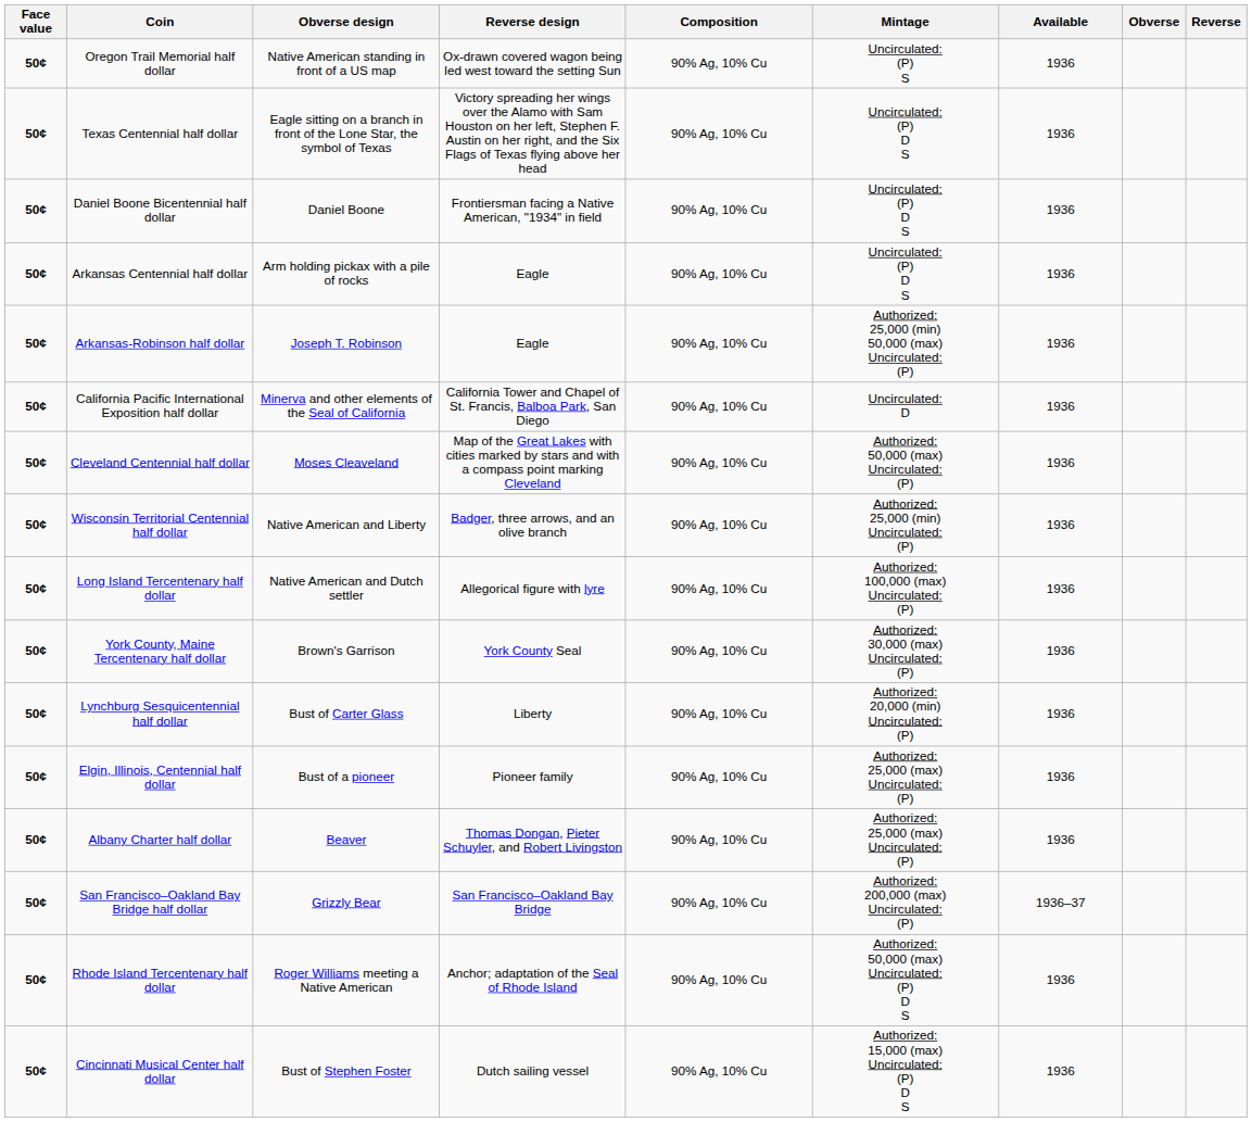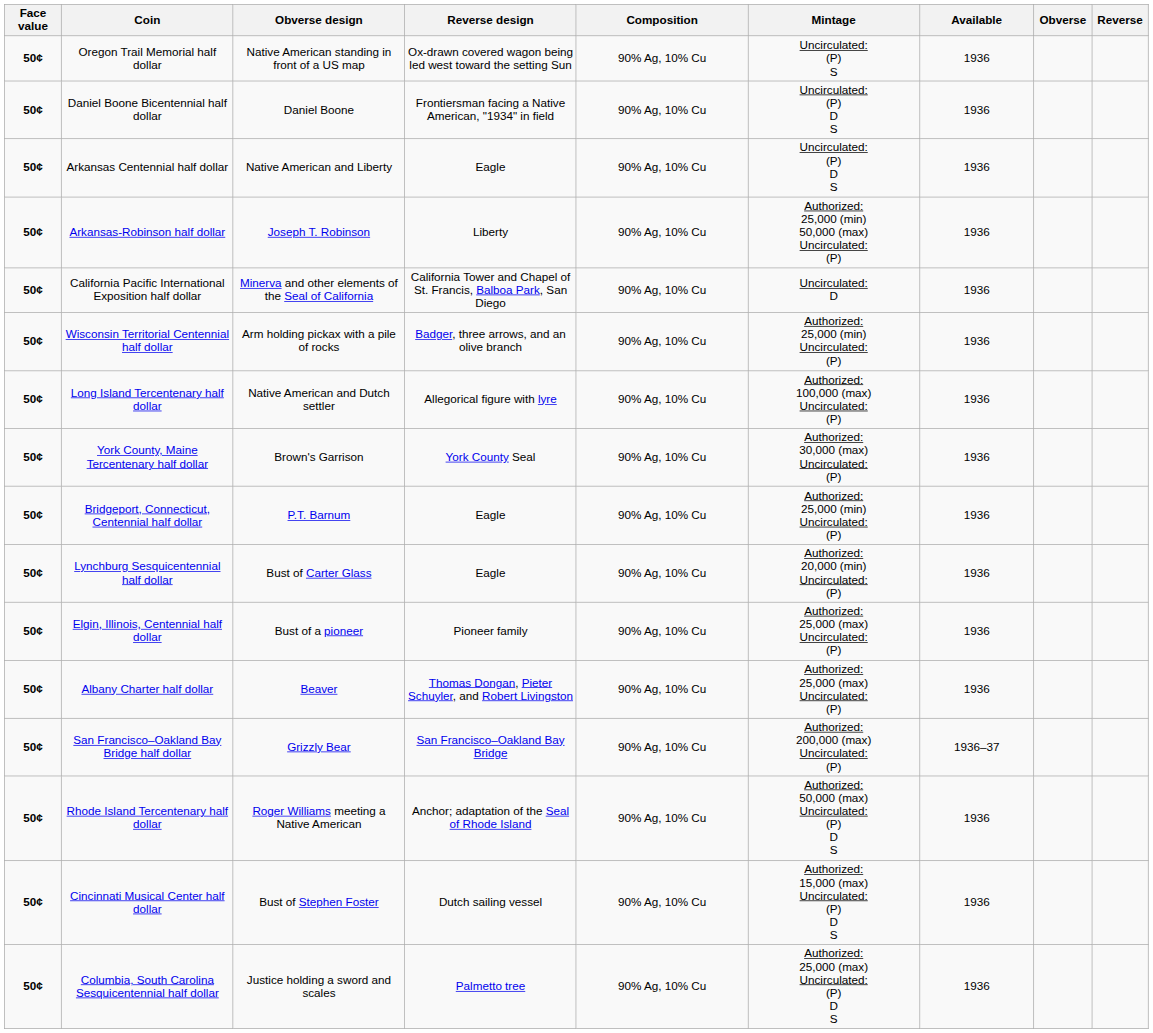- row: 50¢ | Texas Centennial half dollar | Eagle sitting on a branch in front of the Lone Star, the symbol of Texas | Victory spreading her wings over the Alamo with Sam Houston on her left, Stephen F. Austin on her right, and the Six Flags of Texas flying above her head | 90% Ag, 10% Cu | Uncirculated: (P) D S | 1936
Arkansas Centennial half dollar | Obverse design: Arm holding pickax with a pile of rocks -> Native American and Liberty
Arkansas-Robinson half dollar | Reverse design: Eagle -> Liberty
- row: 50¢ | Cleveland Centennial half dollar | Moses Cleaveland | Map of the Great Lakes with cities marked by stars and with a compass point marking Cleveland | 90% Ag, 10% Cu | Authorized: 50,000 (max) Uncirculated: (P) | 1936
Wisconsin Territorial Centennial half dollar | Obverse design: Native American and Liberty -> Arm holding pickax with a pile of rocks
+ row: 50¢ | Bridgeport, Connecticut, Centennial half dollar | P.T. Barnum | Eagle | 90% Ag, 10% Cu | Authorized: 25,000 (min) Uncirculated: (P) | 1936
Lynchburg Sesquicentennial half dollar | Reverse design: Liberty -> Eagle
+ row: 50¢ | Columbia, South Carolina Sesquicentennial half dollar | Justice holding a sword and scales | Palmetto tree | 90% Ag, 10% Cu | Authorized: 25,000 (max) Uncirculated: (P) D S | 1936
